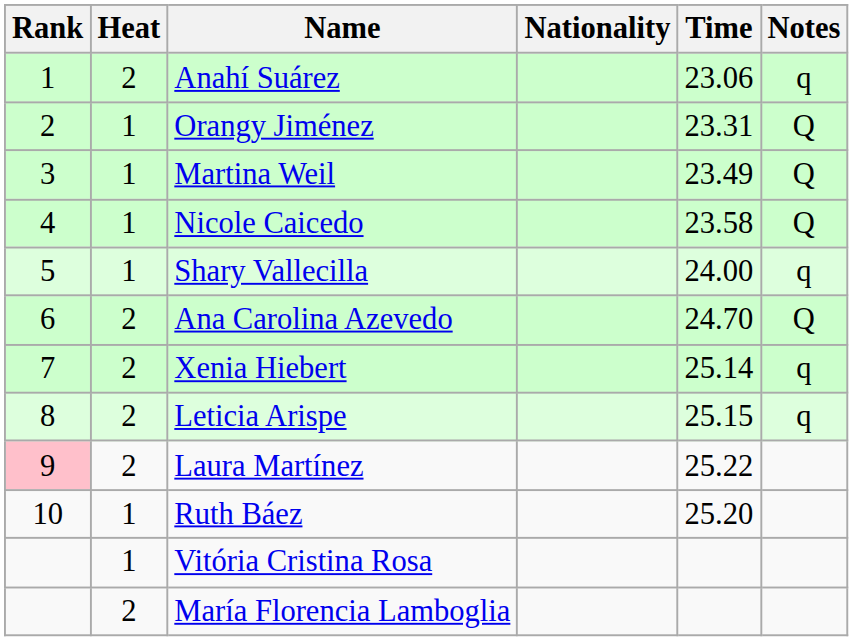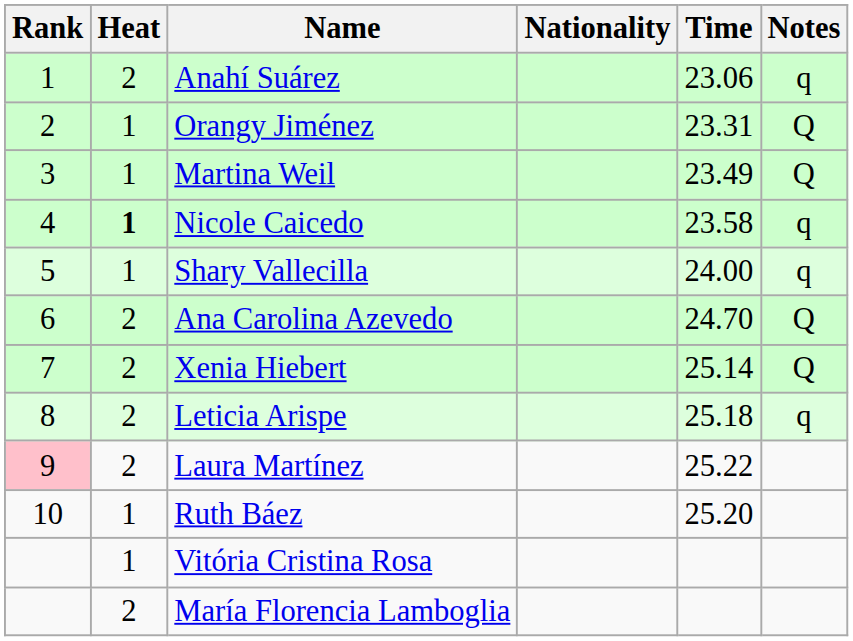Nicole Caicedo | Heat: normal -> bold
Nicole Caicedo | Notes: Q -> q
Xenia Hiebert | Notes: q -> Q
Leticia Arispe | Time: 25.15 -> 25.18
